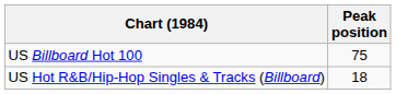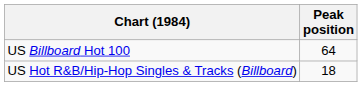US Billboard Hot 100 | Peak position: 75 -> 64
